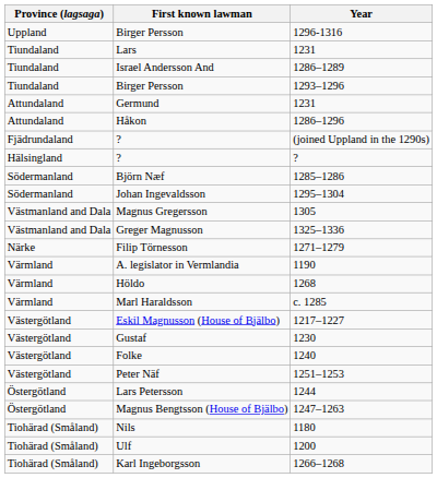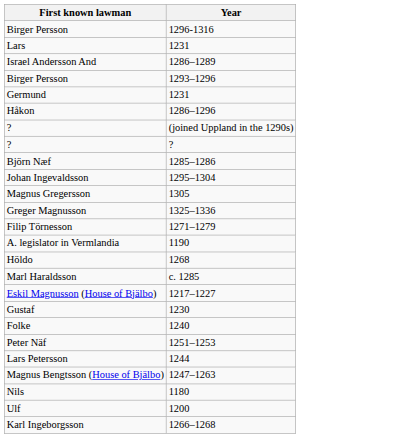- column: Province (lagsaga) | Uppland | Tiundaland | Tiundaland | Tiundaland | Attundaland | Attundaland | Fjädrundaland | Hälsingland | Södermanland | Södermanland | Västmanland and Dala | Västmanland and Dala | Närke | Värmland | Värmland | Värmland | Västergötland | Västergötland | Västergötland | Västergötland | Östergötland | Östergötland | Tiohärad (Småland) | Tiohärad (Småland) | Tiohärad (Småland)
